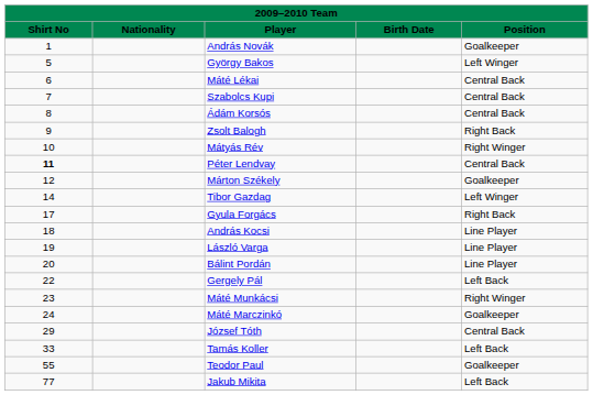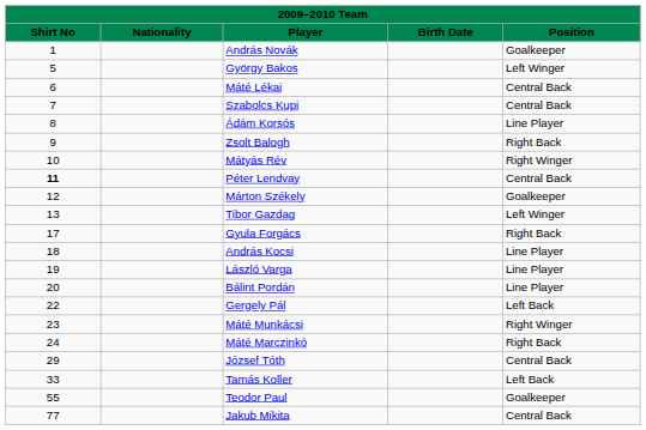Ádám Korsós | Position: Central Back -> Line Player
Tibor Gazdag | Shirt No: 14 -> 13
Máté Marczinkó | Position: Goalkeeper -> Right Back
Jakub Mikita | Position: Left Back -> Central Back
